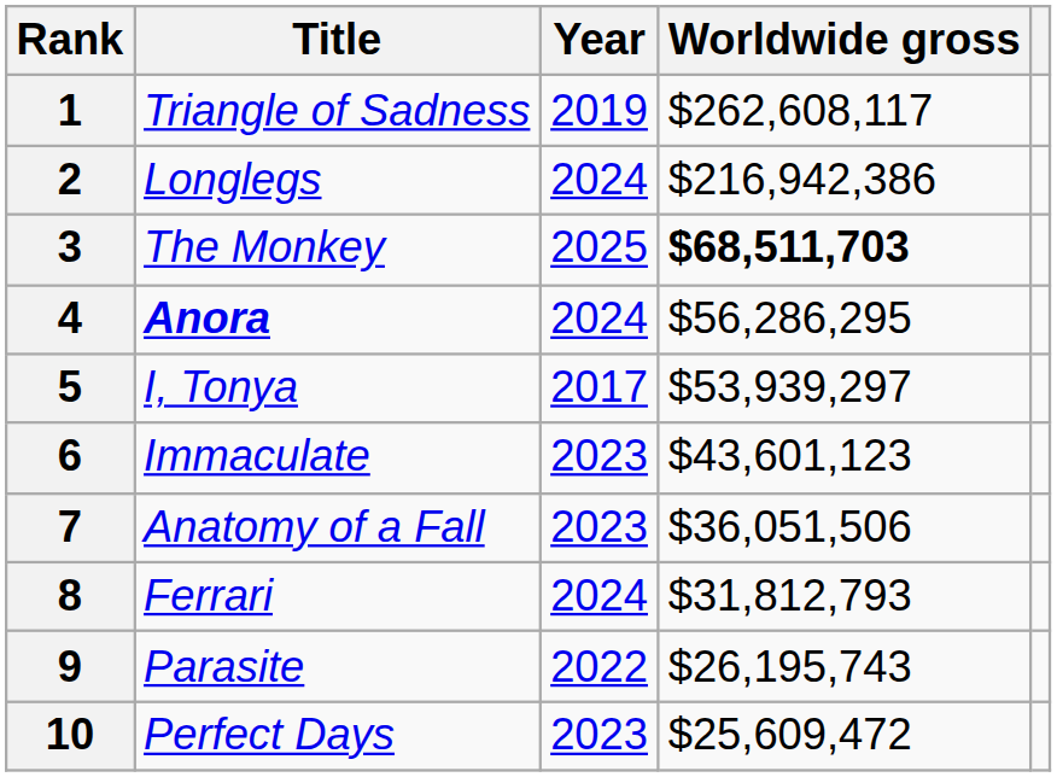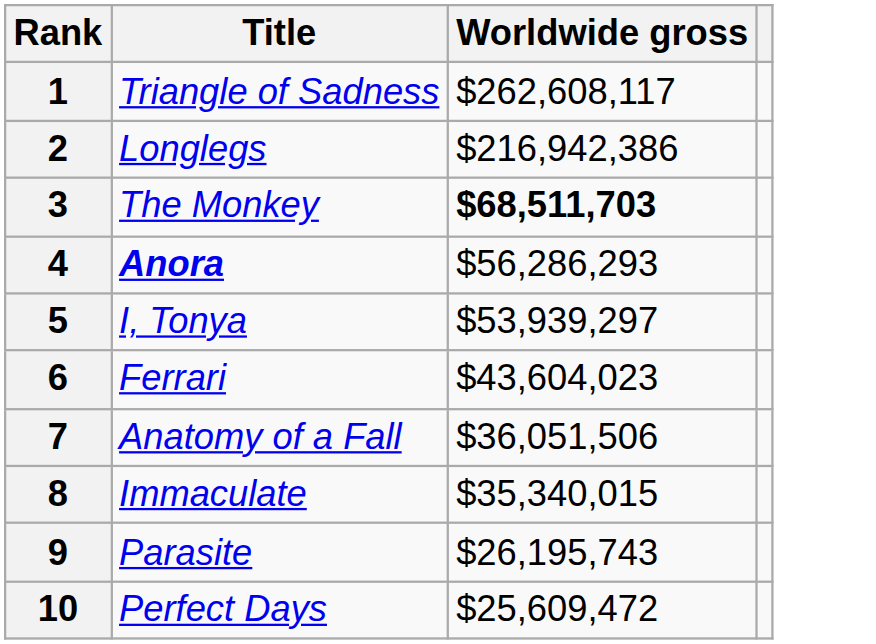- column: Year | 2019 | 2024 | 2025 | 2024 | 2017 | 2023 | 2023 | 2024 | 2022 | 2023
4 | Worldwide gross: $56,286,295 -> $56,286,293
6 | Title: Immaculate -> Ferrari
6 | Worldwide gross: $43,601,123 -> $43,604,023
8 | Title: Ferrari -> Immaculate
8 | Worldwide gross: $31,812,793 -> $35,340,015
